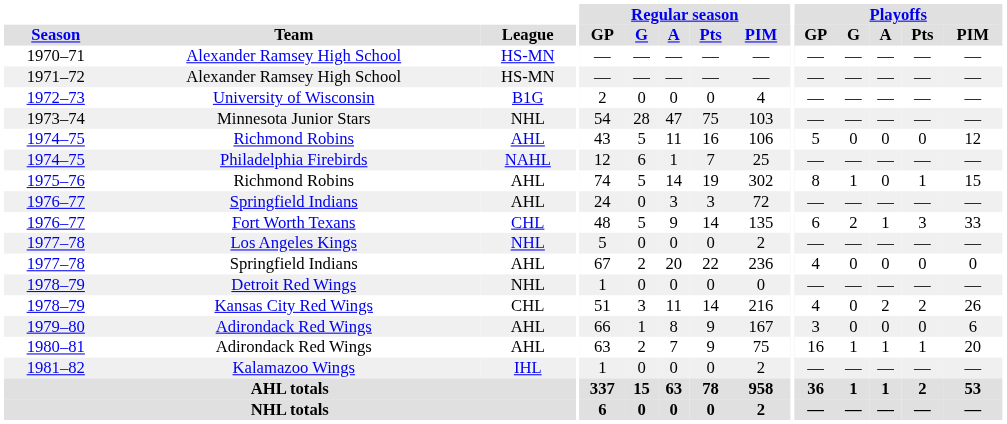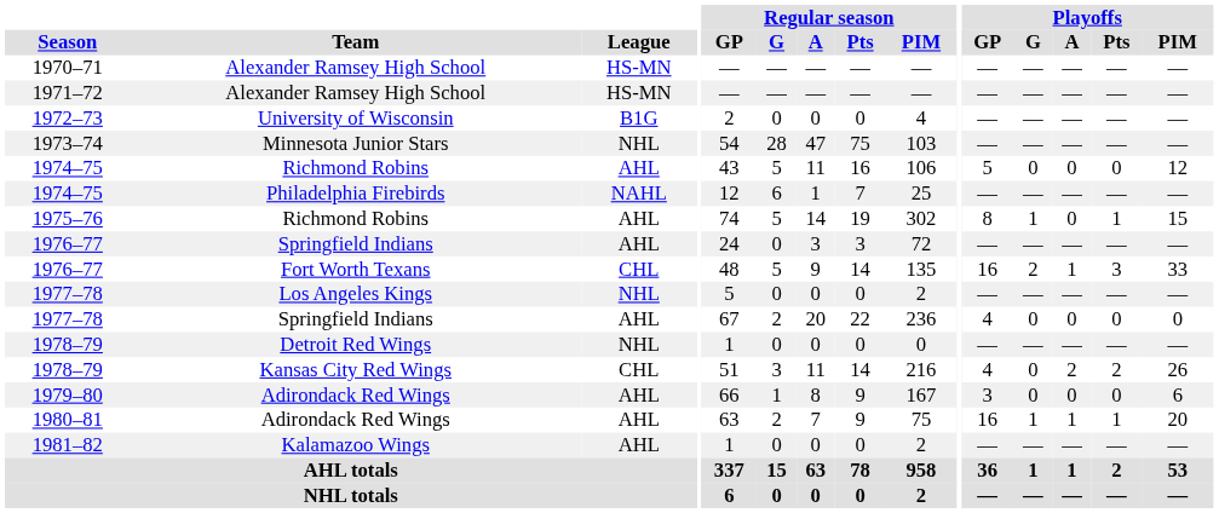1976–77 / Fort Worth Texans | Playoffs / GP: 6 -> 16
1981–82 | League: IHL -> AHL
